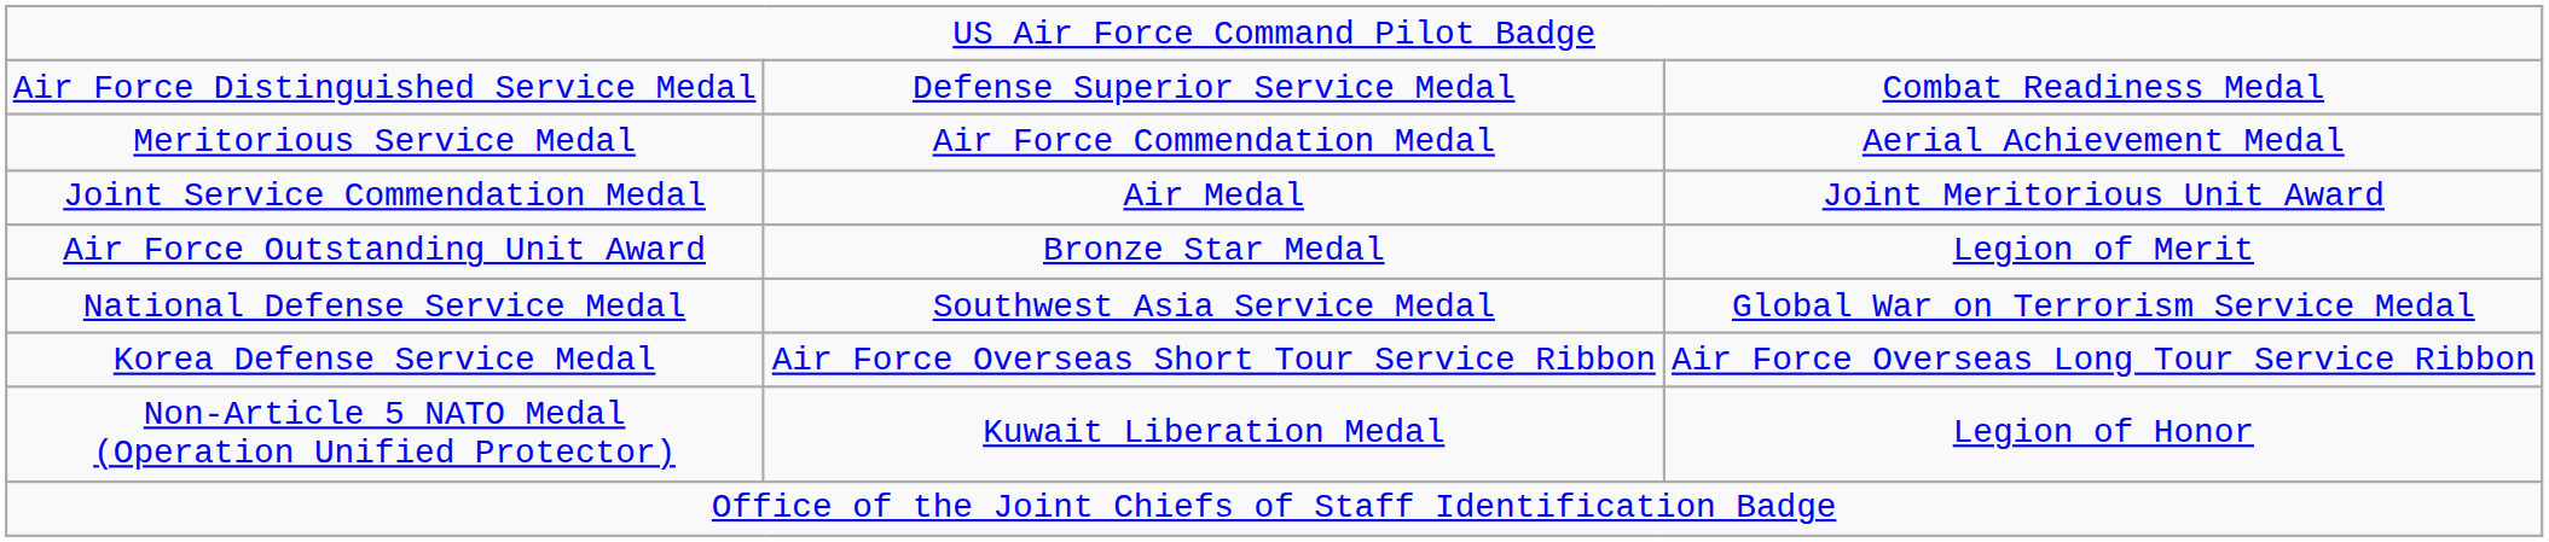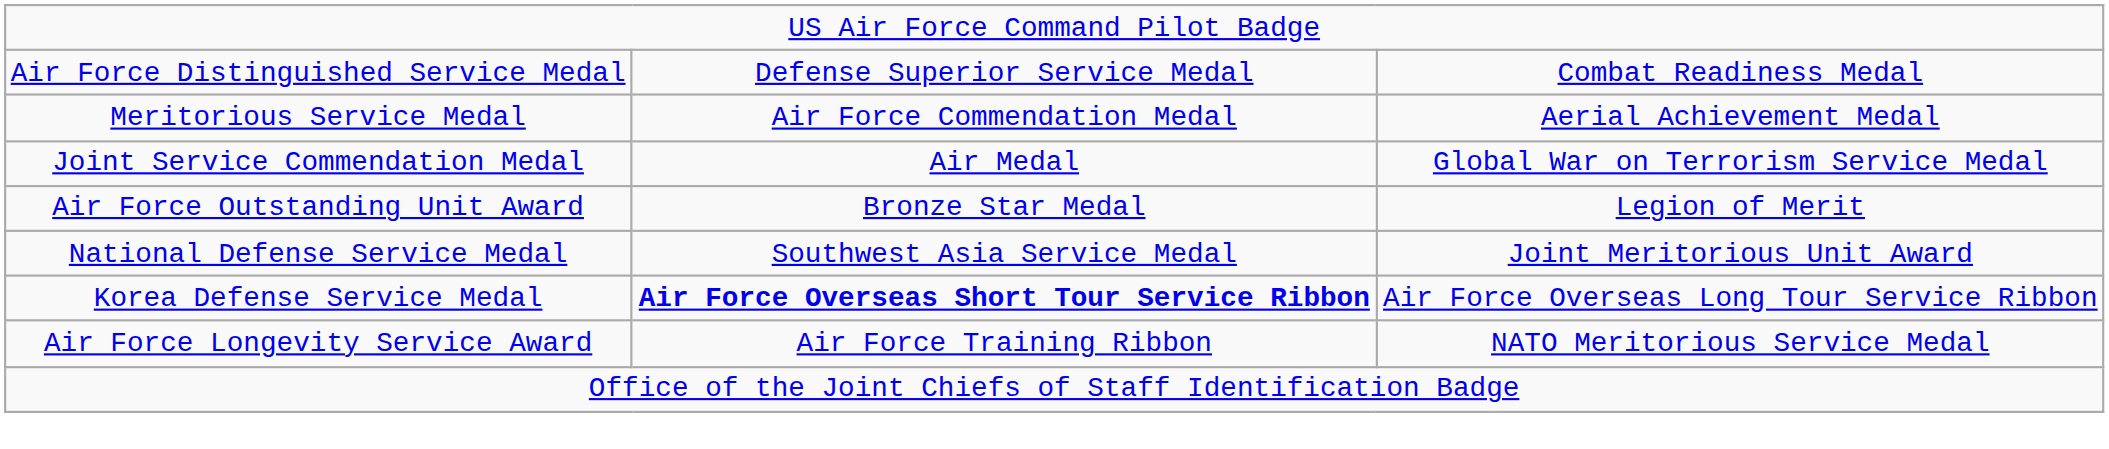Joint Service Commendation Medal | column 3: Joint Meritorious Unit Award -> Global War on Terrorism Service Medal
National Defense Service Medal | column 3: Global War on Terrorism Service Medal -> Joint Meritorious Unit Award
Korea Defense Service Medal | column 2: normal -> bold
+ row: Air Force Longevity Service Award | Air Force Training Ribbon | NATO Meritorious Service Medal
- row: Non-Article 5 NATO Medal (Operation Unified Protector) | Kuwait Liberation Medal | Legion of Honor
